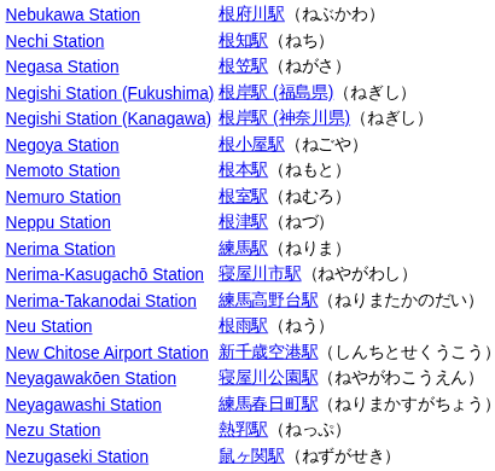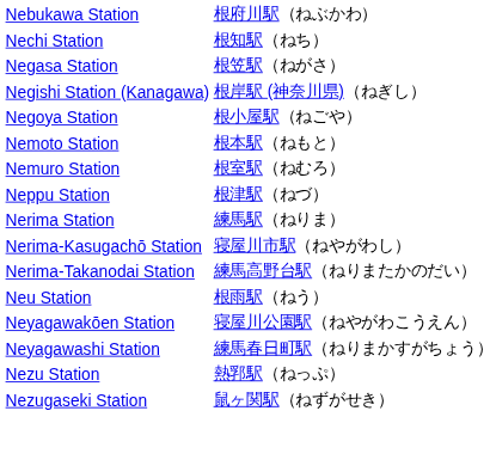- row: Negishi Station (Fukushima) | 根岸駅 (福島県)（ねぎし）
- row: New Chitose Airport Station | 新千歳空港駅（しんちとせくうこう）
